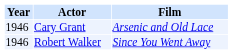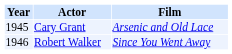Cary Grant | Year: 1946 -> 1945
